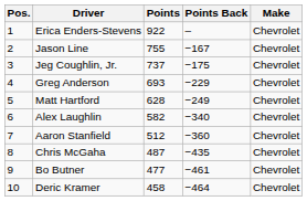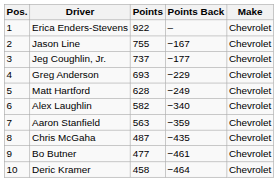Jeg Coughlin, Jr. | Points Back: −175 -> −177
Aaron Stanfield | Points: 512 -> 563
Aaron Stanfield | Points Back: −360 -> −359
